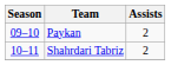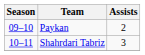Shahrdari Tabriz | Assists: 2 -> 3
